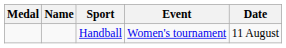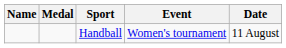columns swapped: Medal <-> Name
